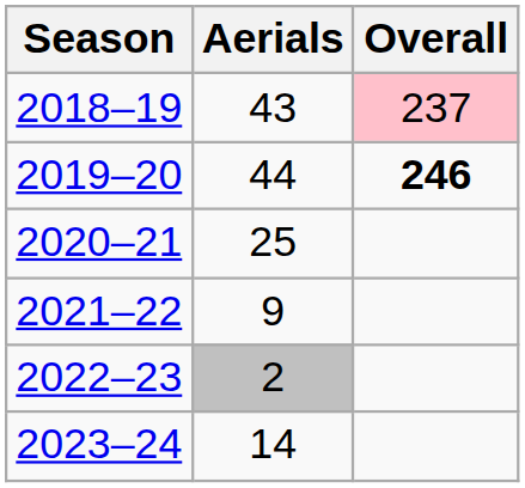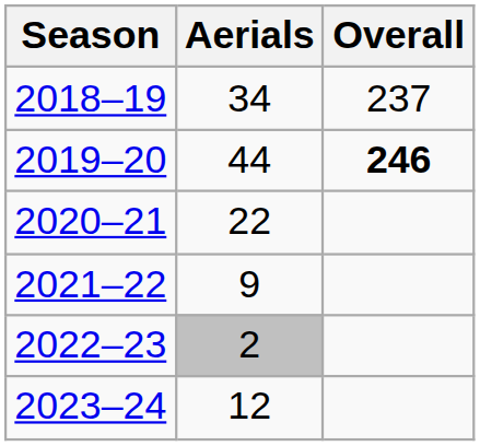2018–19 | Aerials: 43 -> 34
2018–19 | Overall: pink background -> no background
2020–21 | Aerials: 25 -> 22
2023–24 | Aerials: 14 -> 12
